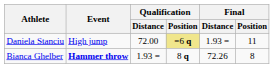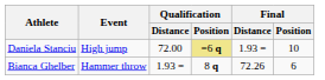Daniela Stanciu | Final / Position: 11 -> 10
Bianca Ghelber | Event: bold -> normal
Bianca Ghelber | Final / Position: 8 -> 6
